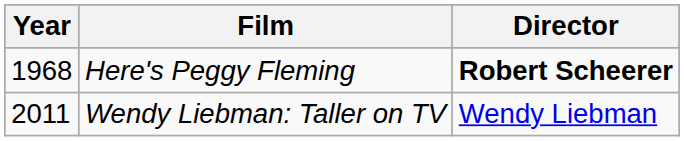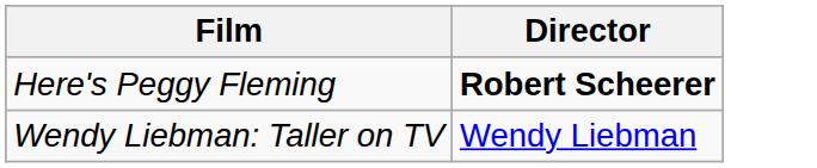- column: Year | 1968 | 2011
